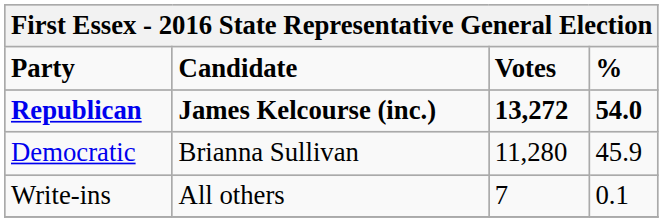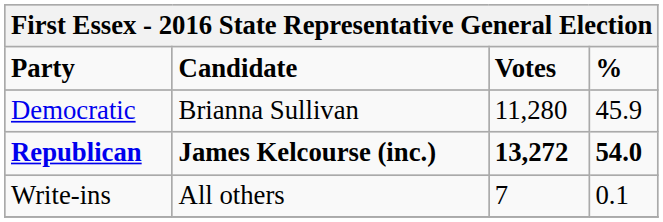rows swapped: Republican <-> Democratic
